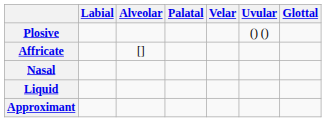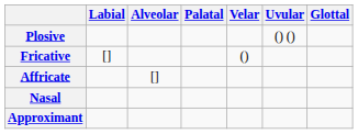+ row: Fricative | [] | ()
- row: Liquid
